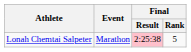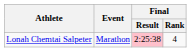Lonah Chemtai Salpeter | Final / Rank: 5 -> 4
